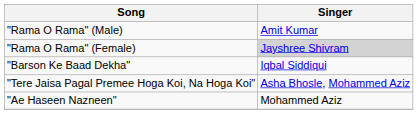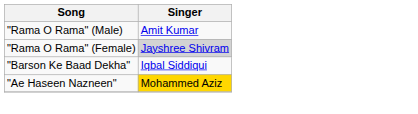- row: "Tere Jaisa Pagal Premee Hoga Koi, Na Hoga Koi" | Asha Bhosle, Mohammed Aziz
"Ae Haseen Nazneen" | Singer: no background -> gold background
